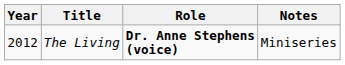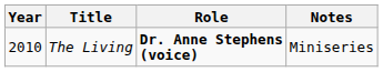The Living | Year: 2012 -> 2010
